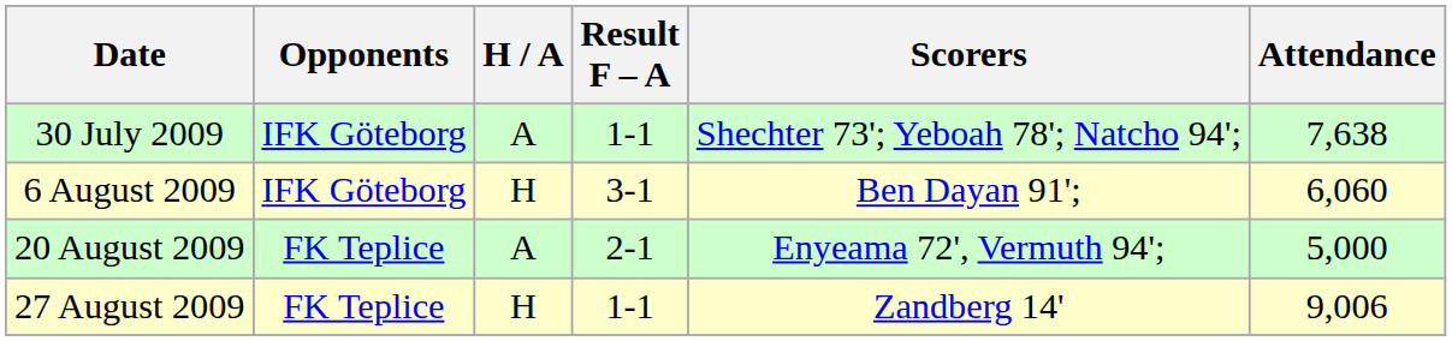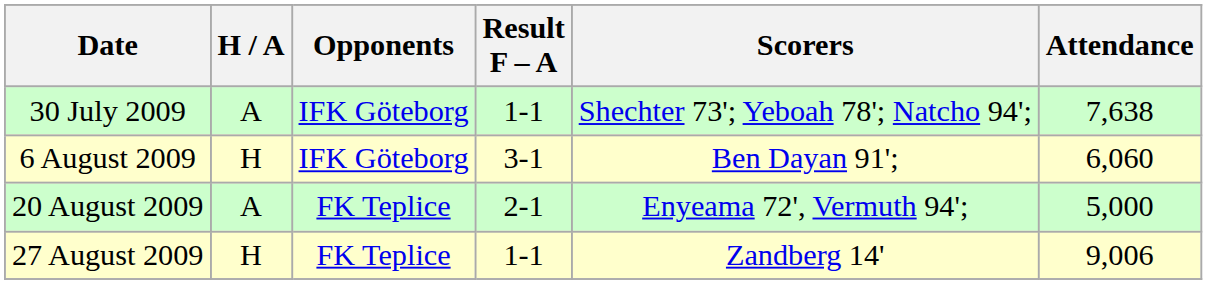columns swapped: Opponents <-> H / A
